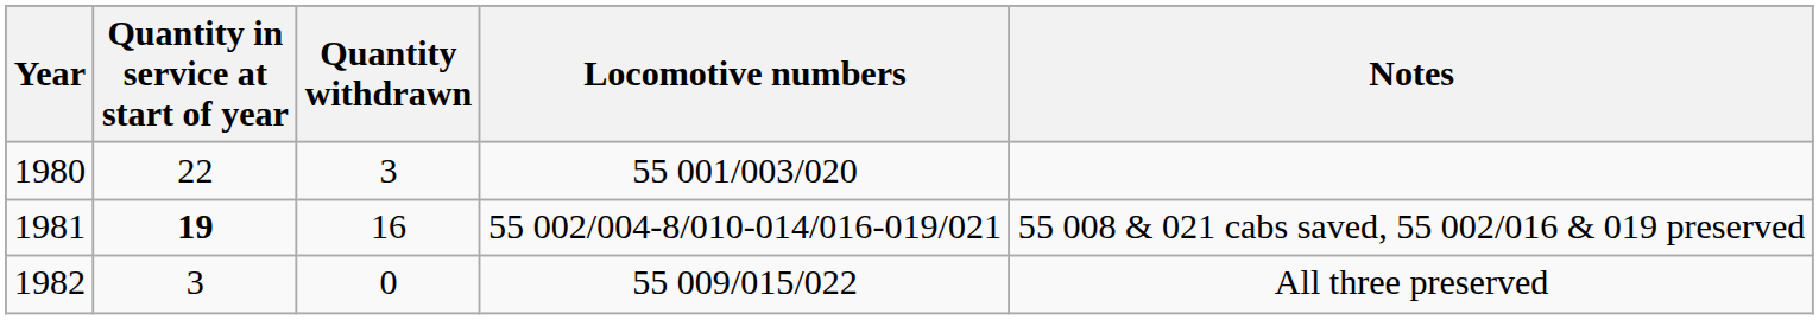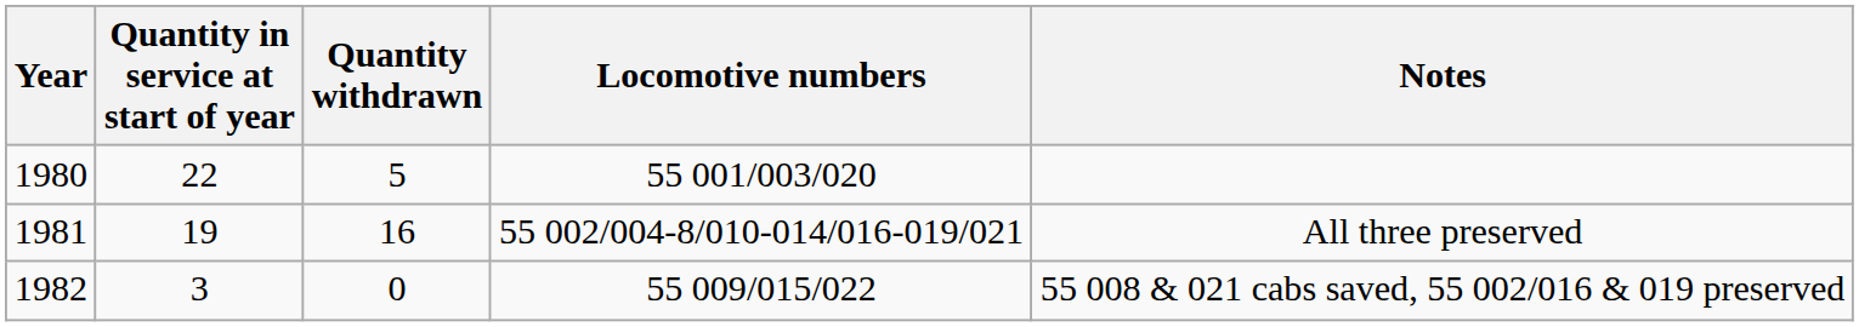1980 | Quantity withdrawn: 3 -> 5
1981 | Quantity in service at start of year: bold -> normal
1981 | Notes: 55 008 & 021 cabs saved, 55 002/016 & 019 preserved -> All three preserved
1982 | Notes: All three preserved -> 55 008 & 021 cabs saved, 55 002/016 & 019 preserved
